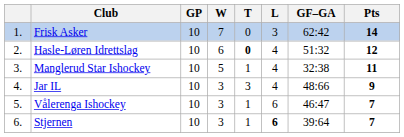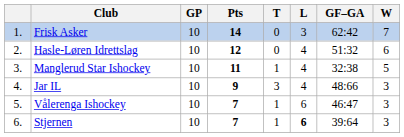columns swapped: W <-> Pts
Hasle-Løren Idrettslag | T: bold -> normal
